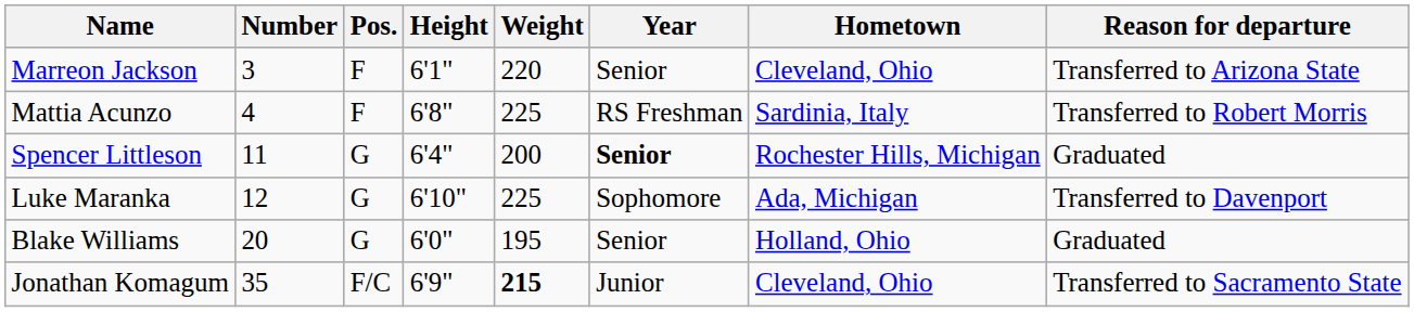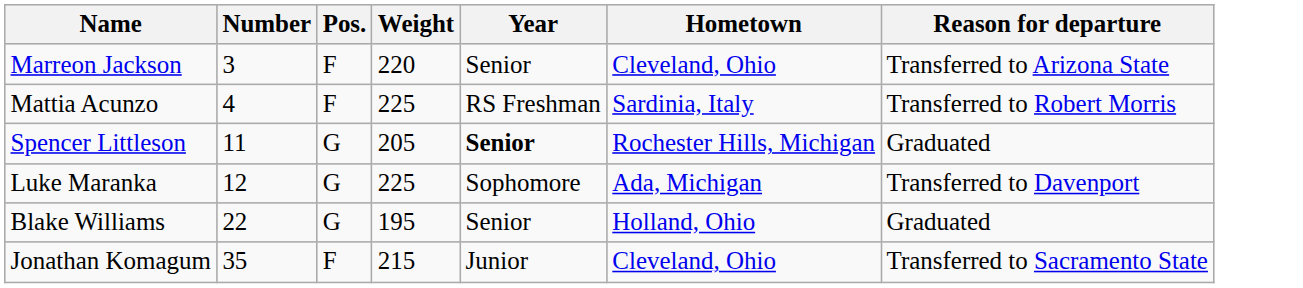- column: Height | 6'1" | 6'8" | 6'4" | 6'10" | 6'0" | 6'9"
Spencer Littleson | Weight: 200 -> 205
Blake Williams | Number: 20 -> 22
Jonathan Komagum | Pos.: F/C -> F
Jonathan Komagum | Weight: bold -> normal
